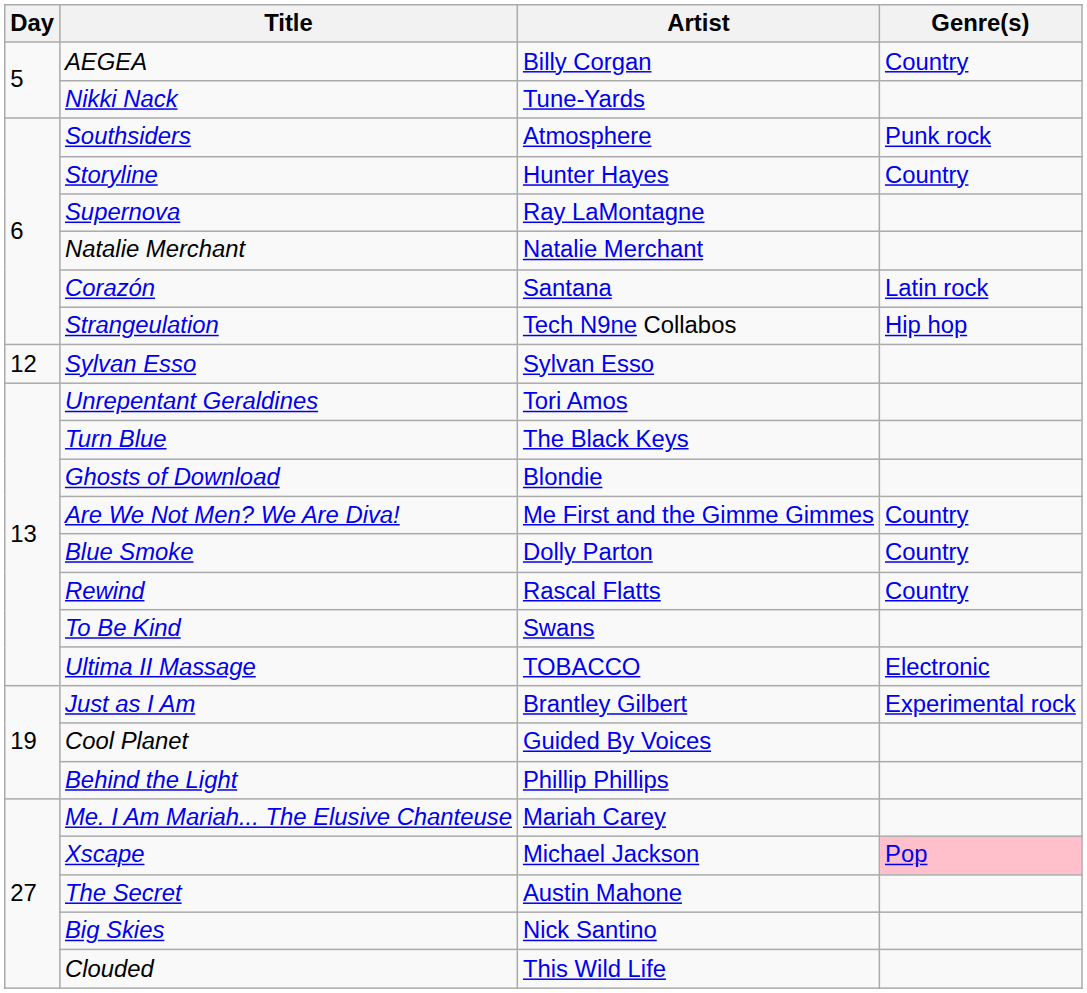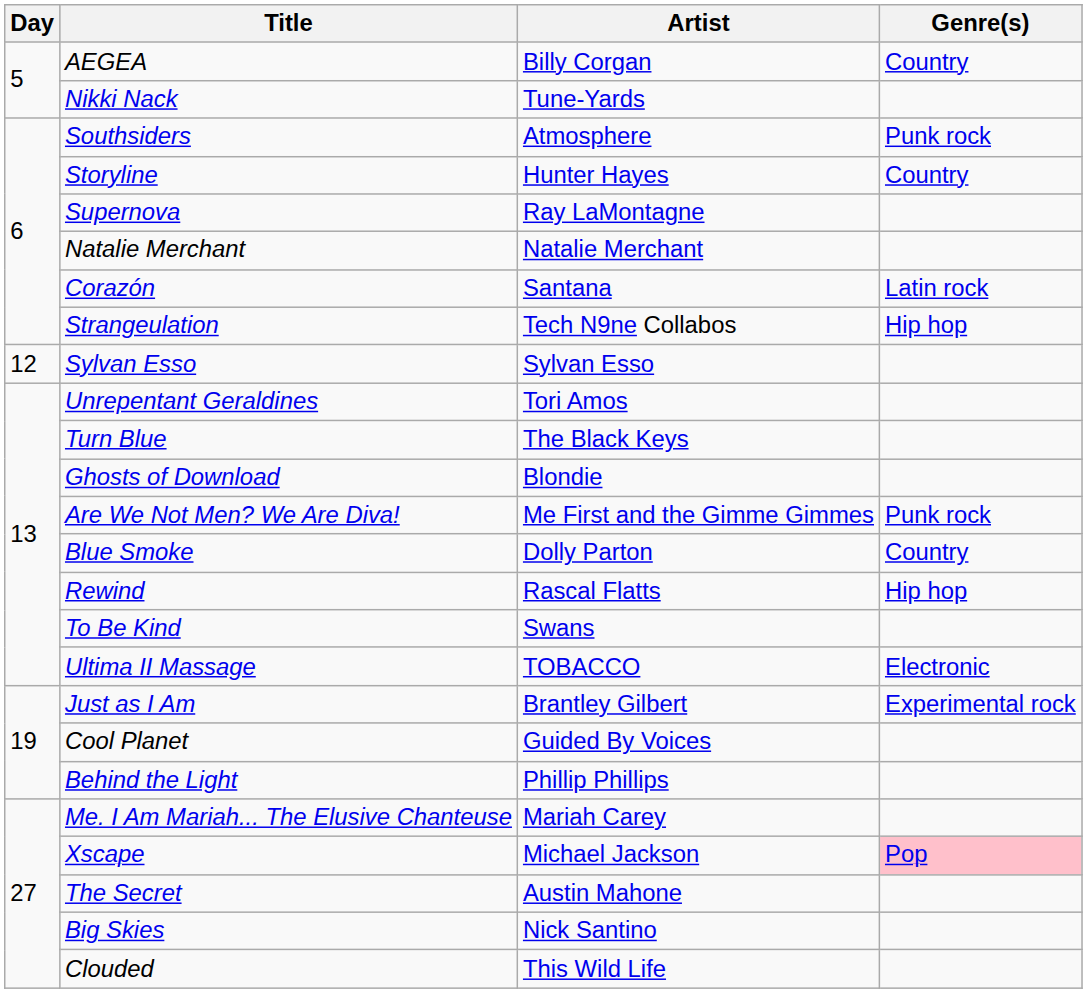Are We Not Men? We Are Diva! | Genre(s): Country -> Punk rock
Rewind | Genre(s): Country -> Hip hop
